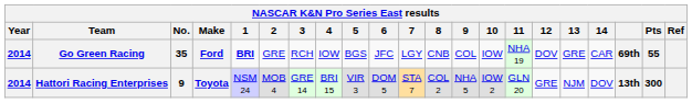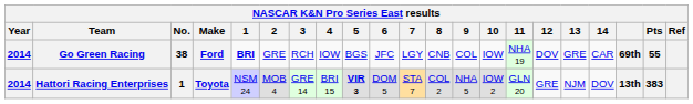Go Green Racing | No.: 35 -> 38
Hattori Racing Enterprises | No.: 9 -> 1
Hattori Racing Enterprises | 5: normal -> bold
Hattori Racing Enterprises | Pts: 300 -> 383
